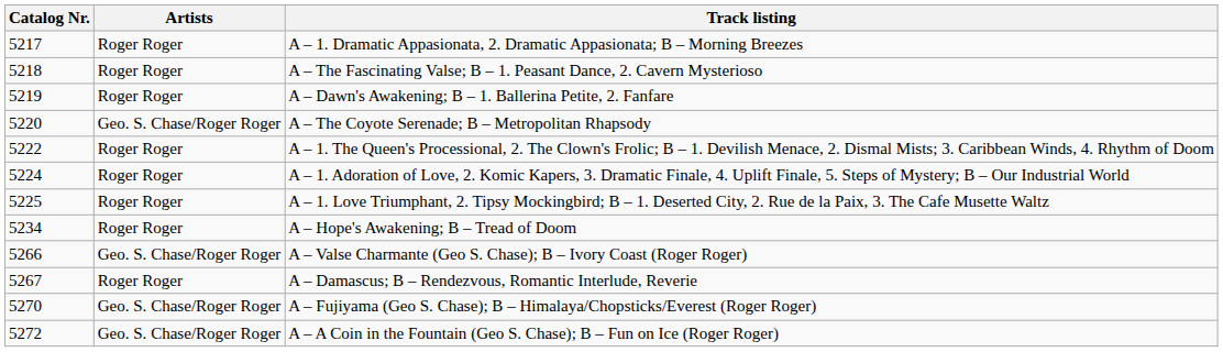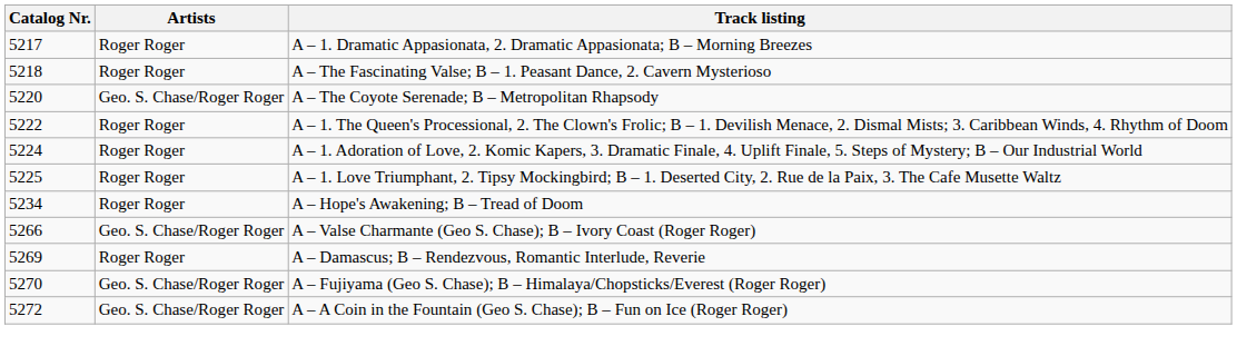- row: 5219 | Roger Roger | A – Dawn's Awakening; B – 1. Ballerina Petite, 2. Fanfare
A – Damascus; B – Rendezvous, Romantic Interlude, Reverie | Catalog Nr.: 5267 -> 5269
